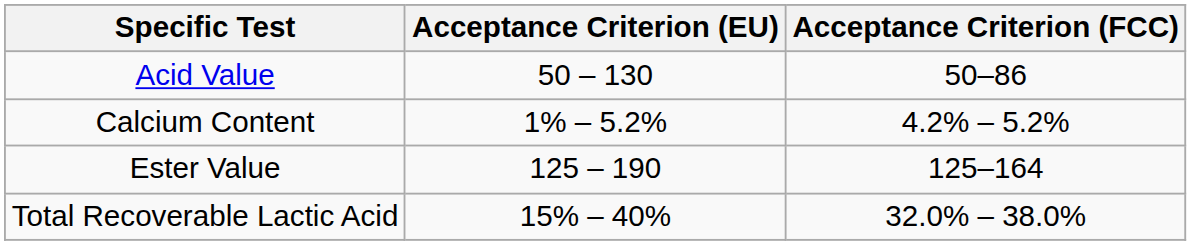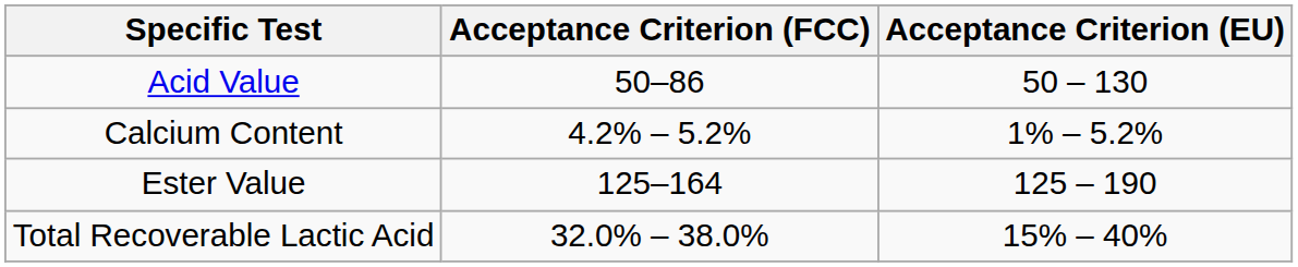columns swapped: Acceptance Criterion (FCC) <-> Acceptance Criterion (EU)
